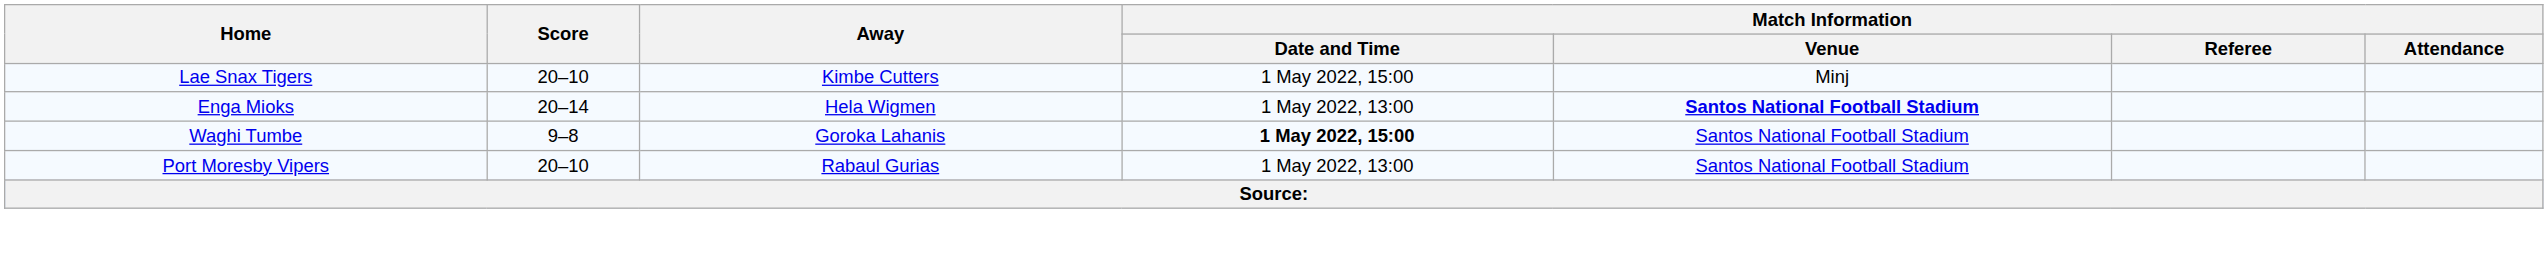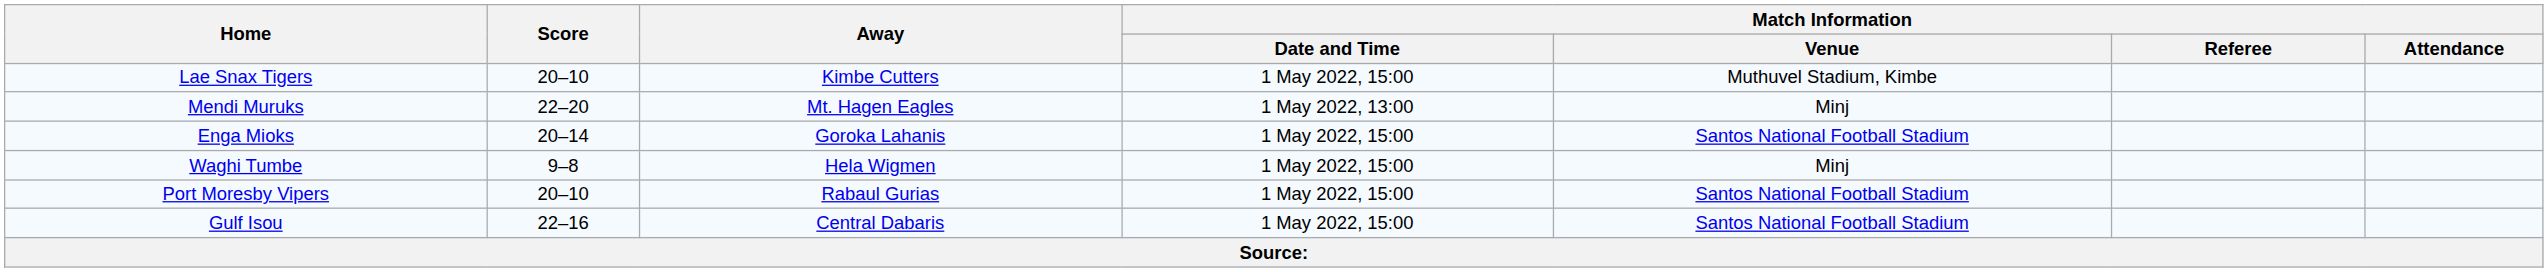Lae Snax Tigers | Match Information / Venue: Minj -> Muthuvel Stadium, Kimbe
+ row: Mendi Muruks | 22–20 | Mt. Hagen Eagles | 1 May 2022, 13:00 | Minj
Enga Mioks | Away: Hela Wigmen -> Goroka Lahanis
Enga Mioks | Match Information / Date and Time: 1 May 2022, 13:00 -> 1 May 2022, 15:00
Enga Mioks | Match Information / Venue: bold -> normal
Waghi Tumbe | Away: Goroka Lahanis -> Hela Wigmen
Waghi Tumbe | Match Information / Date and Time: bold -> normal
Waghi Tumbe | Match Information / Venue: Santos National Football Stadium -> Minj
Port Moresby Vipers | Match Information / Date and Time: 1 May 2022, 13:00 -> 1 May 2022, 15:00
+ row: Gulf Isou | 22–16 | Central Dabaris | 1 May 2022, 15:00 | Santos National Football Stadium
